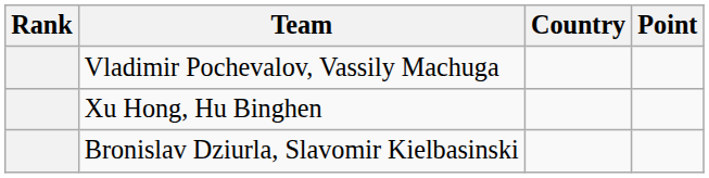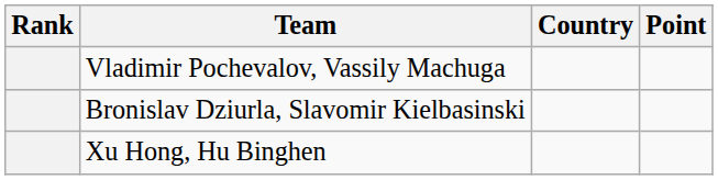rows swapped: Bronislav Dziurla, Slavomir Kielbasinski <-> Xu Hong, Hu Binghen
